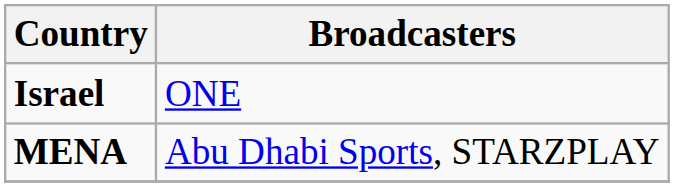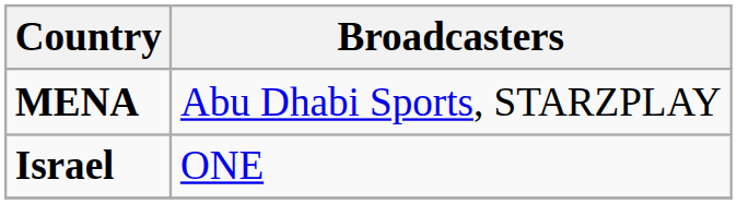rows swapped: MENA <-> Israel
